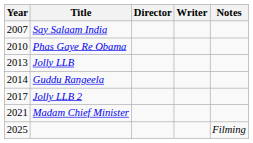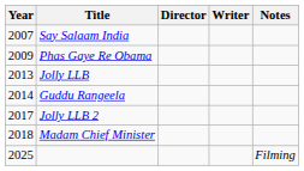Phas Gaye Re Obama | Year: 2010 -> 2009
Madam Chief Minister | Year: 2021 -> 2018
